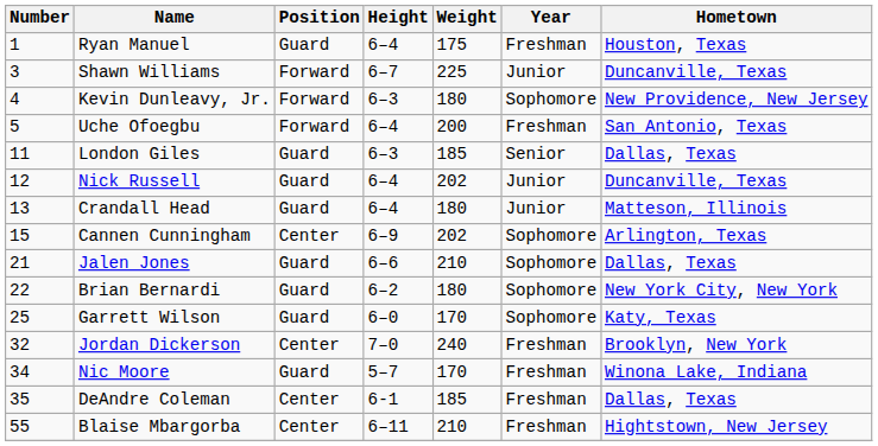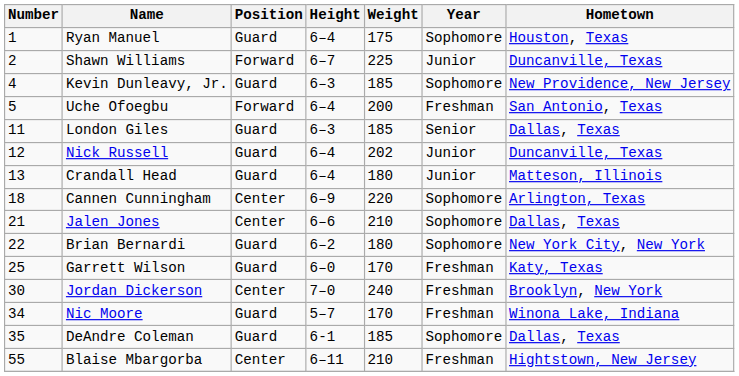Ryan Manuel | Year: Freshman -> Sophomore
Shawn Williams | Number: 3 -> 2
Kevin Dunleavy, Jr. | Position: Forward -> Guard
Kevin Dunleavy, Jr. | Weight: 180 -> 185
Cannen Cunningham | Number: 15 -> 18
Cannen Cunningham | Weight: 202 -> 220
Jalen Jones | Position: Guard -> Center
Garrett Wilson | Year: Sophomore -> Freshman
Jordan Dickerson | Number: 32 -> 30
DeAndre Coleman | Position: Center -> Guard
DeAndre Coleman | Year: Freshman -> Sophomore
